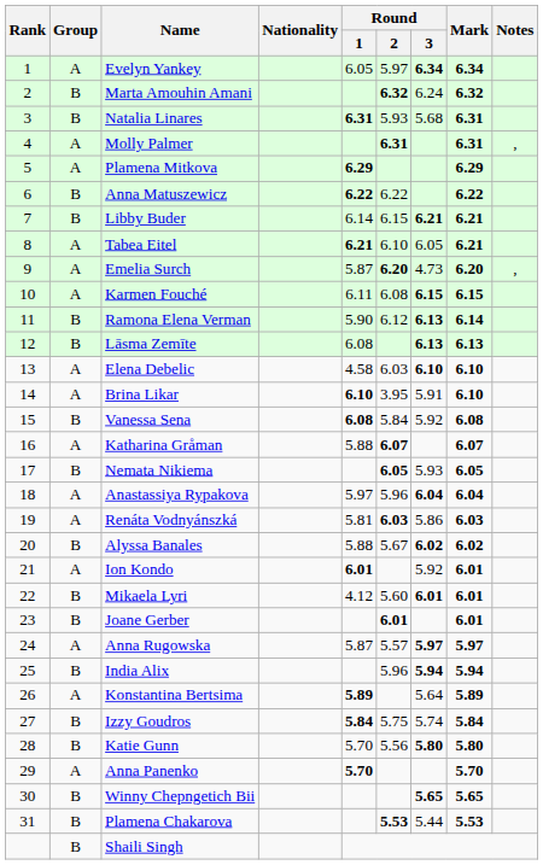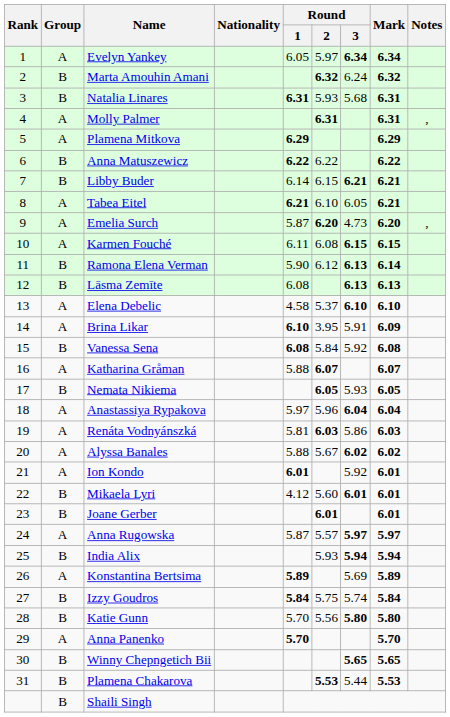Elena Debelic | Round / 2: 6.03 -> 5.37
Brina Likar | Mark: 6.10 -> 6.09
Alyssa Banales | Group: B -> A
India Alix | Round / 2: 5.96 -> 5.93
Konstantina Bertsima | Round / 3: 5.64 -> 5.69
